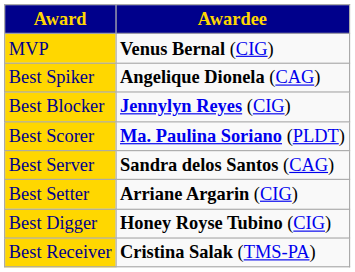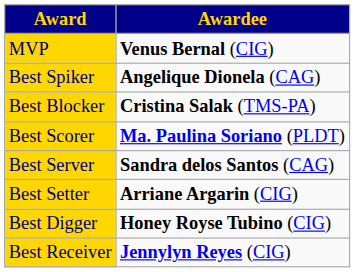Best Blocker | Awardee: Jennylyn Reyes (CIG) -> Cristina Salak (TMS-PA)
Best Receiver | Awardee: Cristina Salak (TMS-PA) -> Jennylyn Reyes (CIG)
